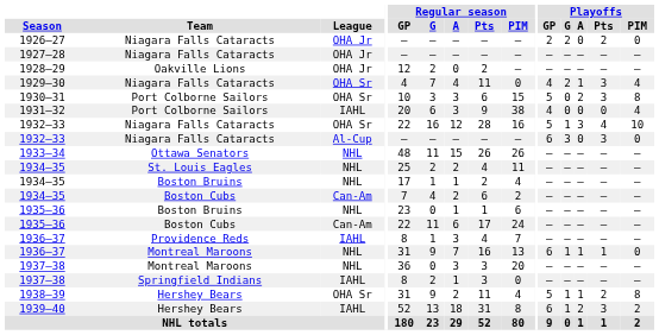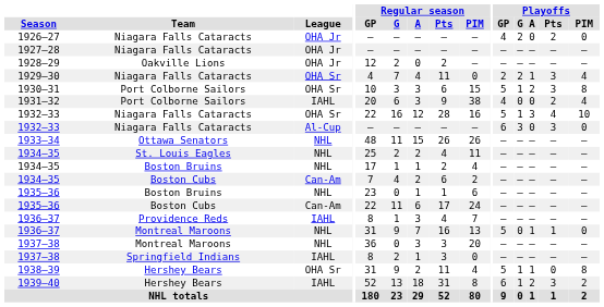1926–27 | Playoffs / GP: 2 -> 4
1929–30 | Playoffs / GP: 4 -> 2
1930–31 | Playoffs / G: 0 -> 1
1931–32 | Playoffs / Pts: 0 -> 2
1936–37 / Montreal Maroons | Playoffs / GP: 6 -> 5
1936–37 / Montreal Maroons | Playoffs / G: 1 -> 0
1938–39 | Playoffs / Pts: 2 -> 0
